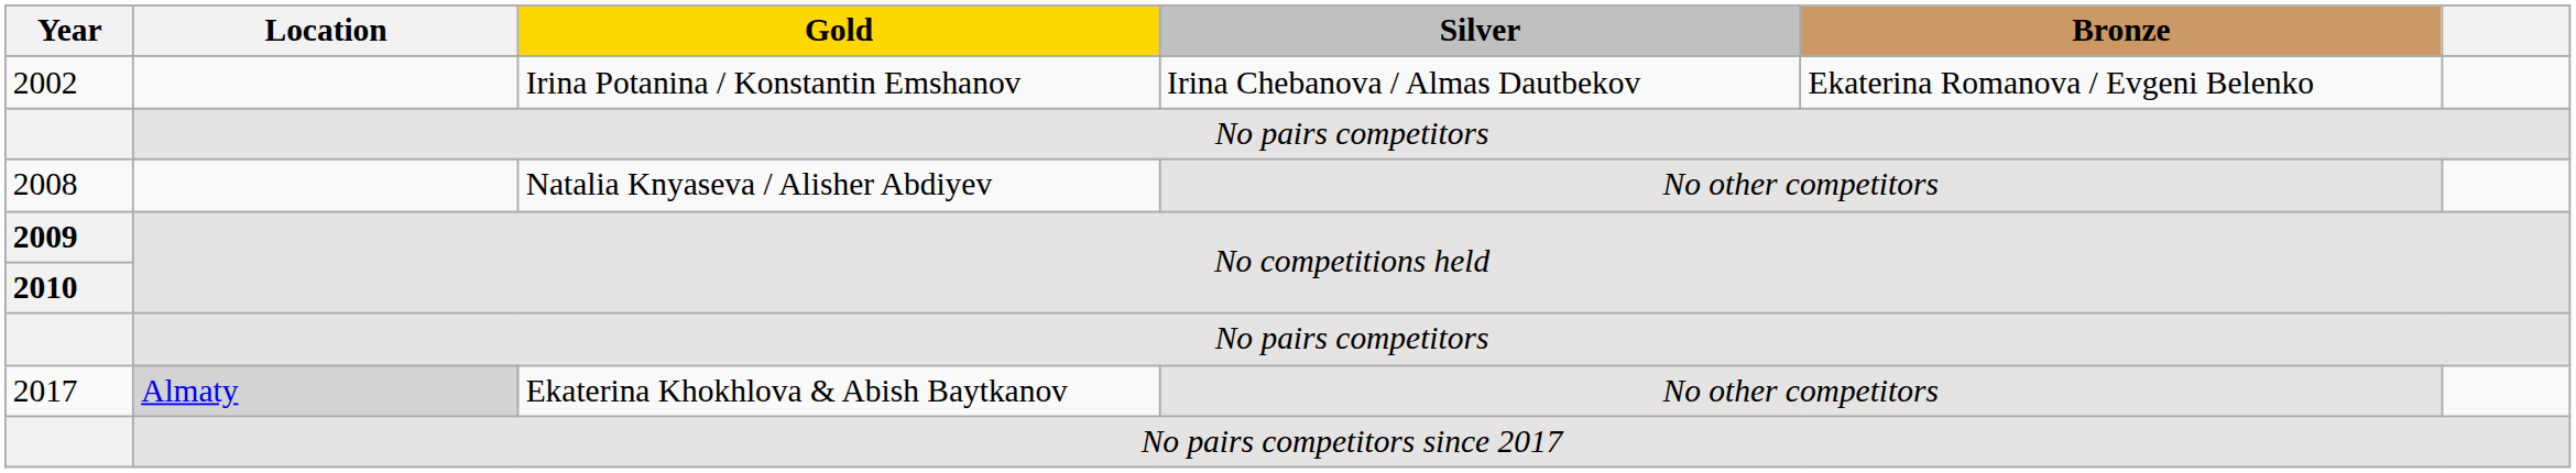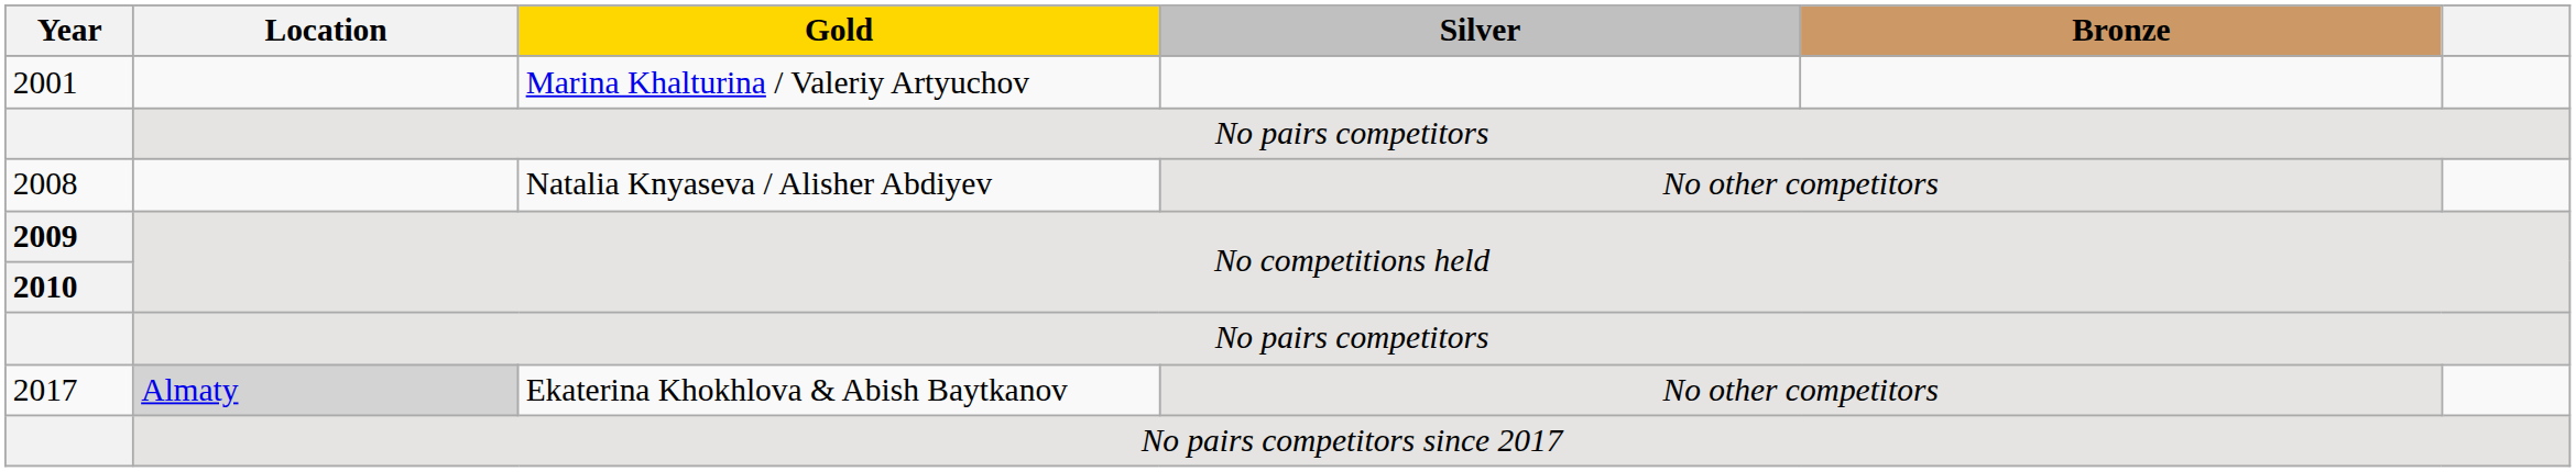+ row: 2001 | Marina Khalturina / Valeriy Artyuchov
- row: 2002 | Irina Potanina / Konstantin Emshanov | Irina Chebanova / Almas Dautbekov | Ekaterina Romanova / Evgeni Belenko
